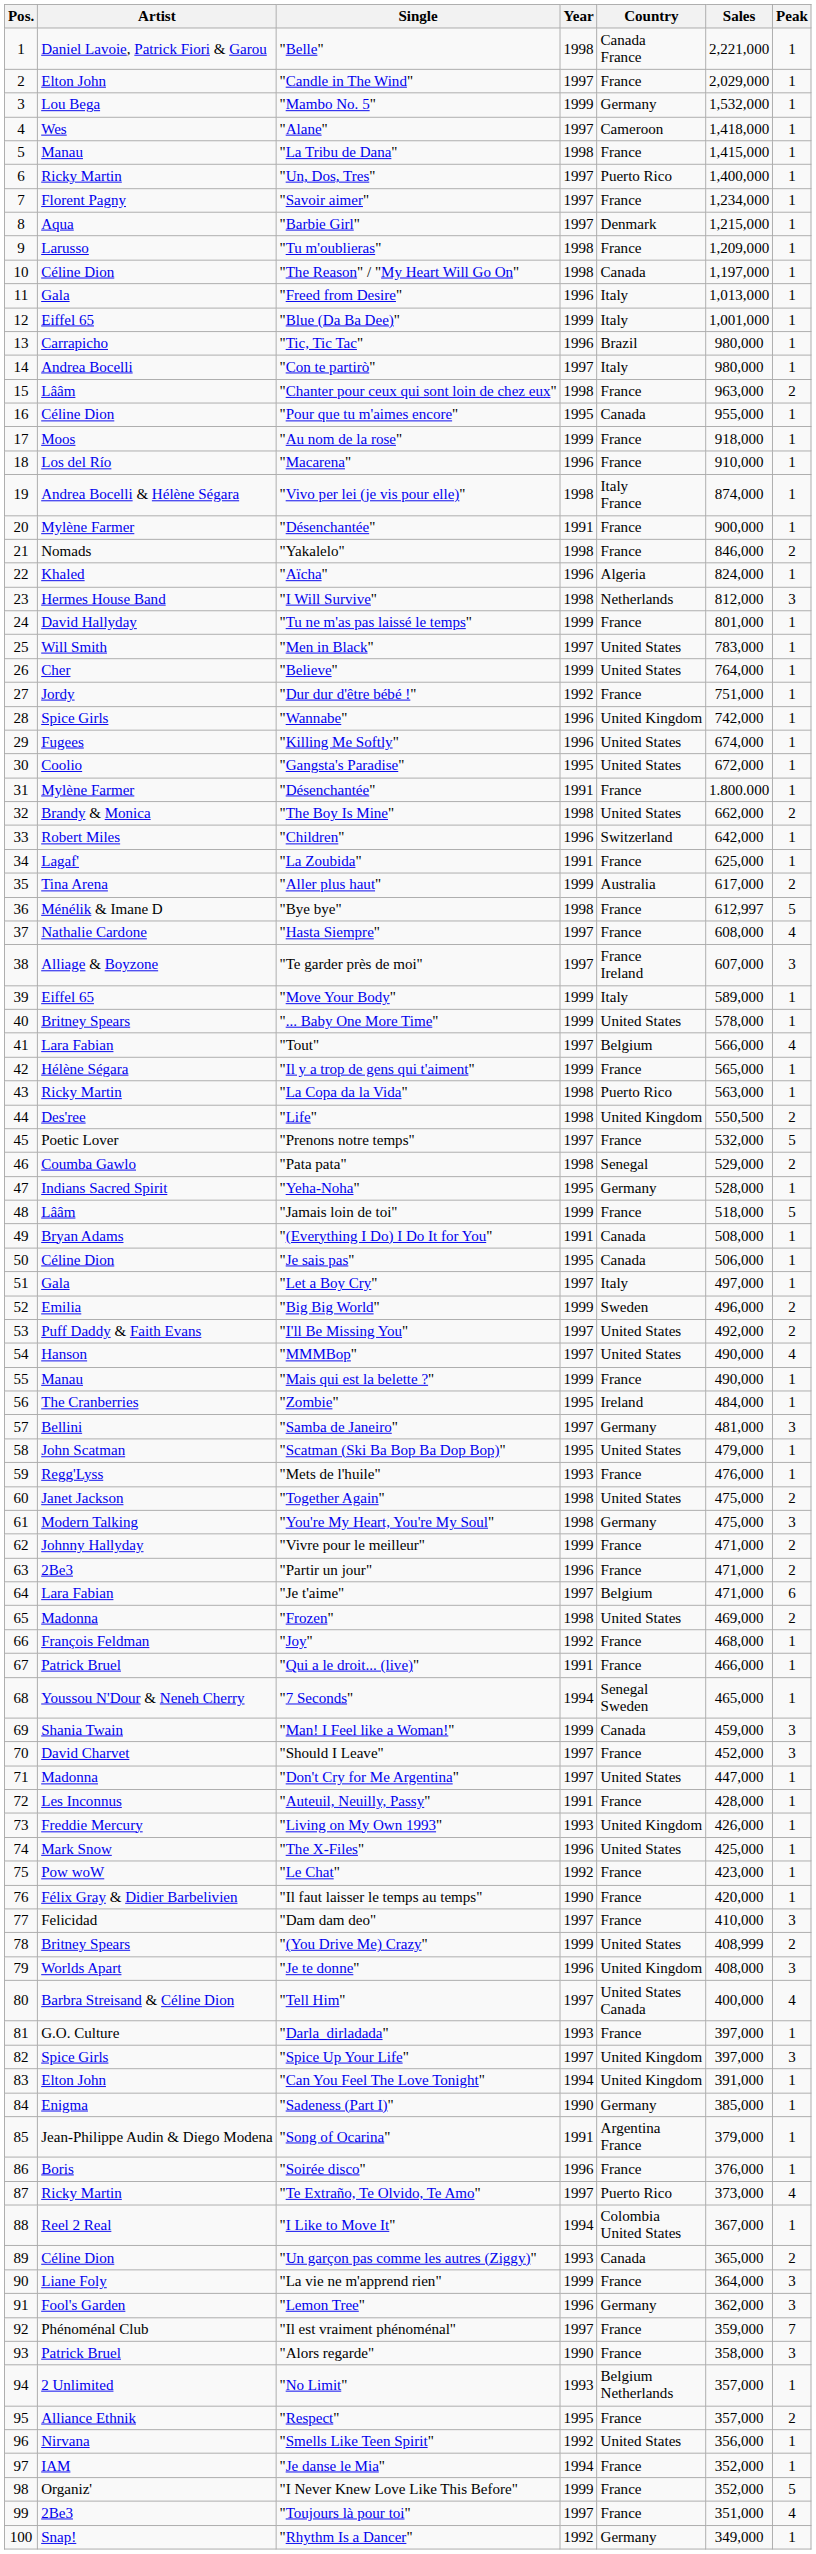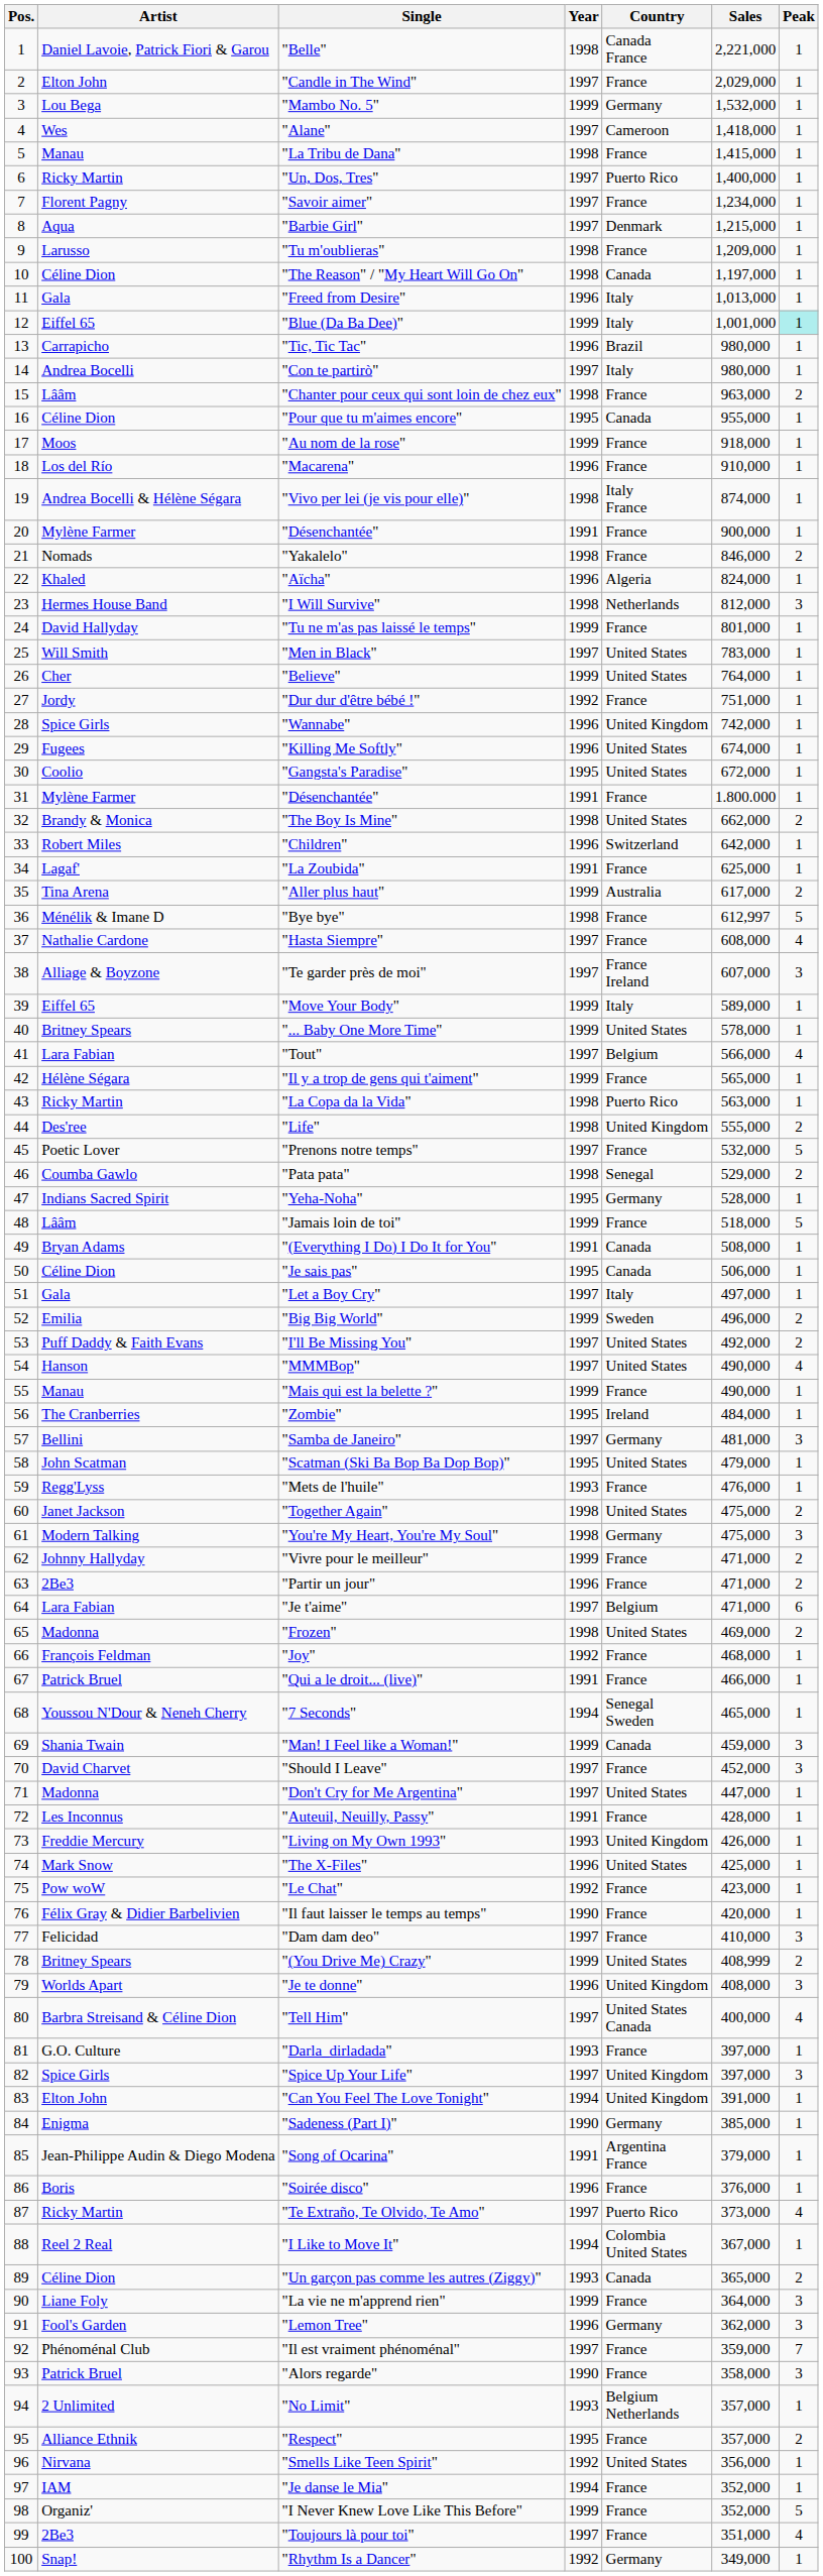"Blue (Da Ba Dee)" | Peak: no background -> paleturquoise background
"Life" | Sales: 550,500 -> 555,000
